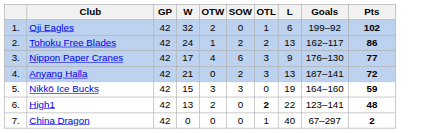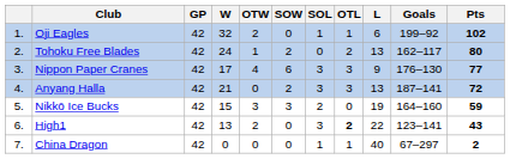+ column: SOL | 1 | 0 | 3 | 3 | 2 | 3 | 1
Tohoku Free Blades | Pts: 86 -> 80
High1 | Pts: 48 -> 43
